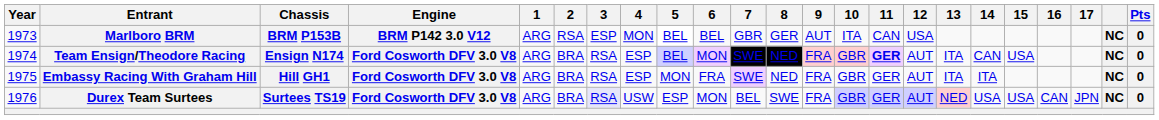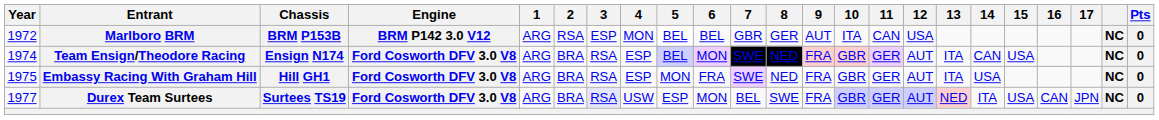Marlboro BRM | Year: 1973 -> 1972
Team Ensign/Theodore Racing | 11: bold -> normal
Embassy Racing With Graham Hill | 14: ITA -> USA
Durex Team Surtees | Year: 1976 -> 1977
Durex Team Surtees | 14: USA -> ITA
